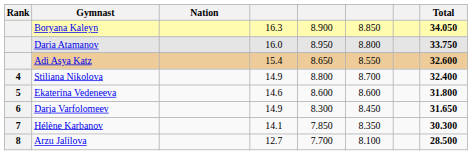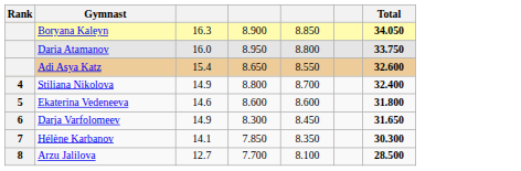- column: Nation
